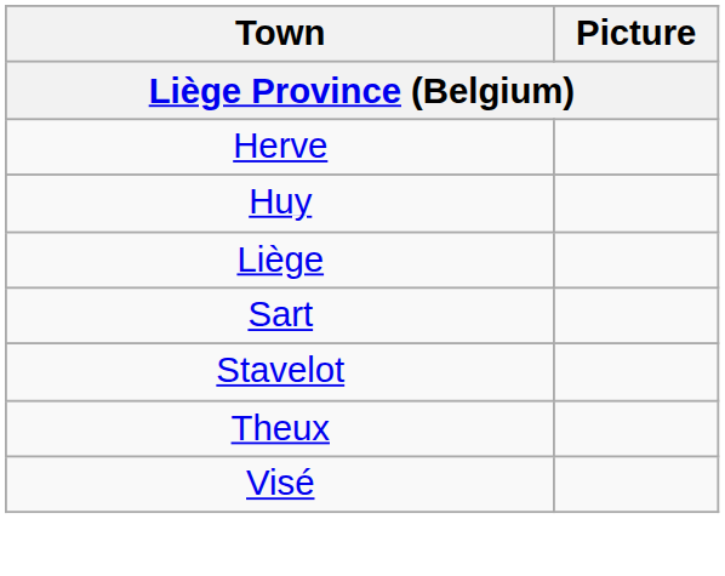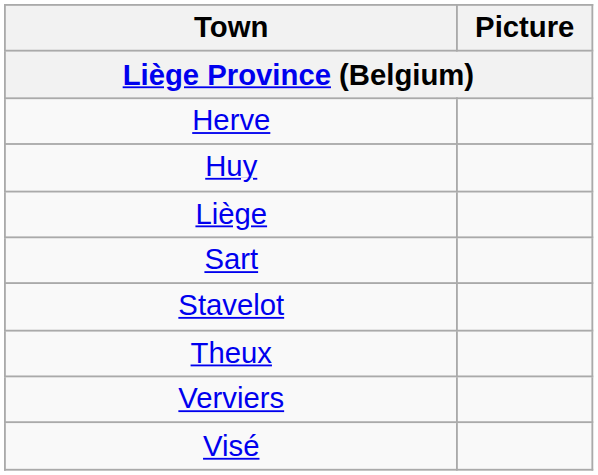+ row: Verviers
